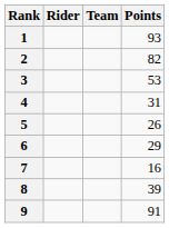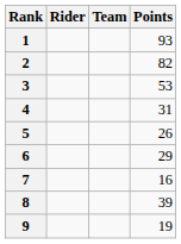9 | Points: 91 -> 19
